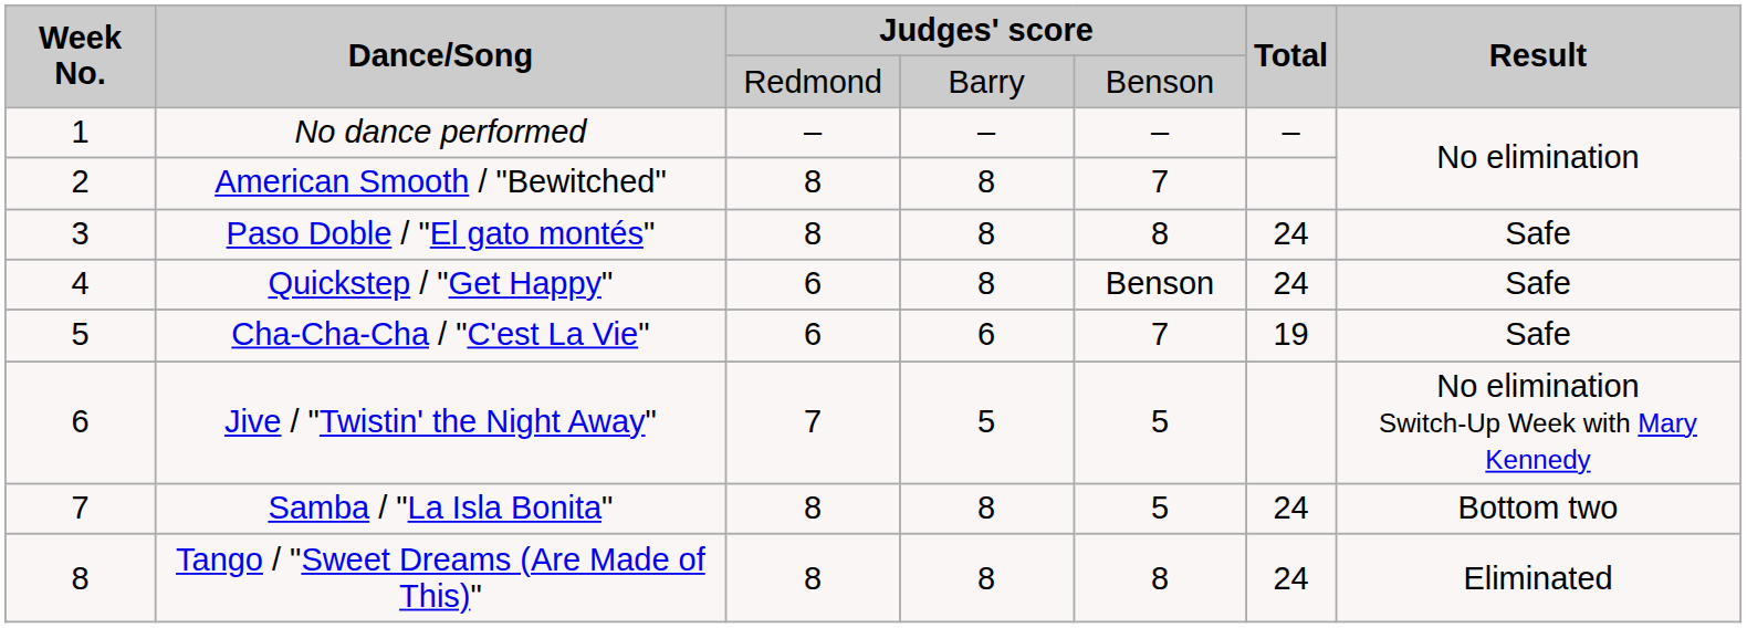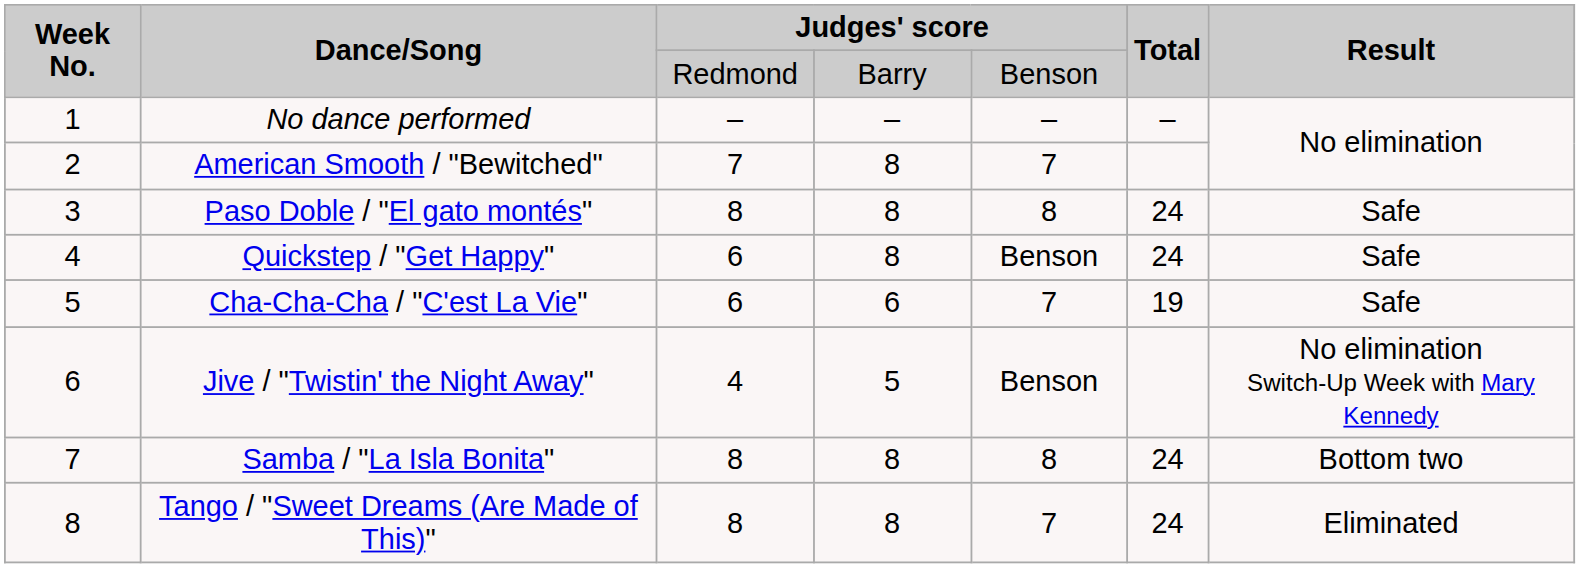American Smooth / "Bewitched" | column 3: 8 -> 7
Jive / "Twistin' the Night Away" | column 3: 7 -> 4
Jive / "Twistin' the Night Away" | column 5: 5 -> Benson
Samba / "La Isla Bonita" | column 5: 5 -> 8
Tango / "Sweet Dreams (Are Made of This)" | column 5: 8 -> 7
